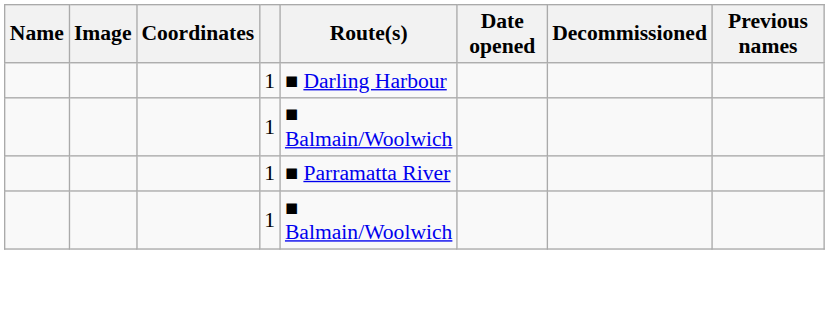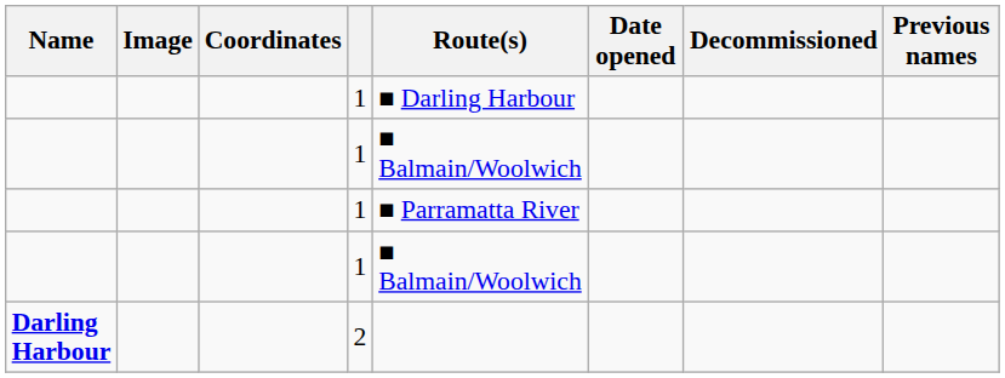+ row: Darling Harbour | 2
